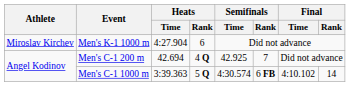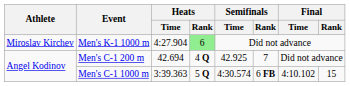Men's K-1 1000 m | Heats / Rank: no background -> lightgreen background
Men's C-1 1000 m | Final / Rank: 14 -> 15
